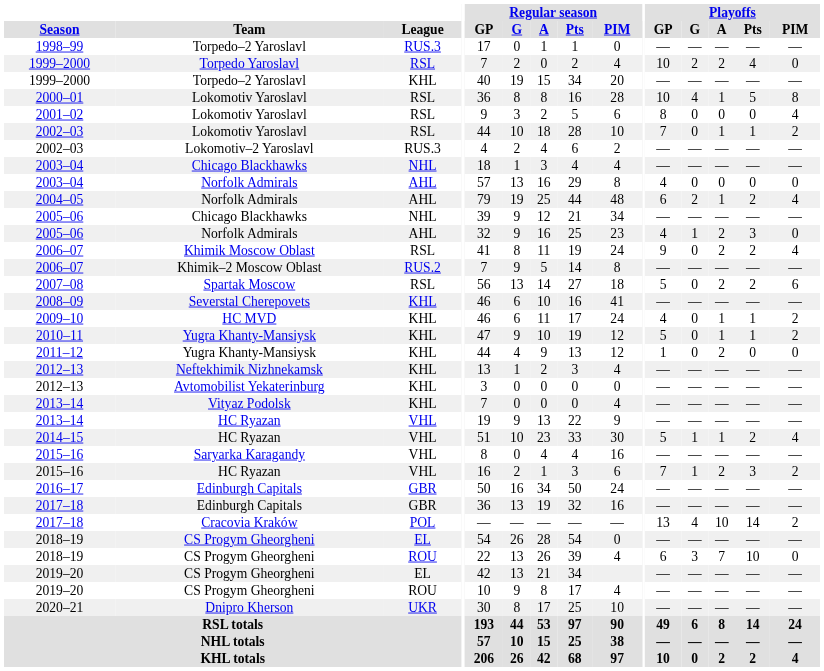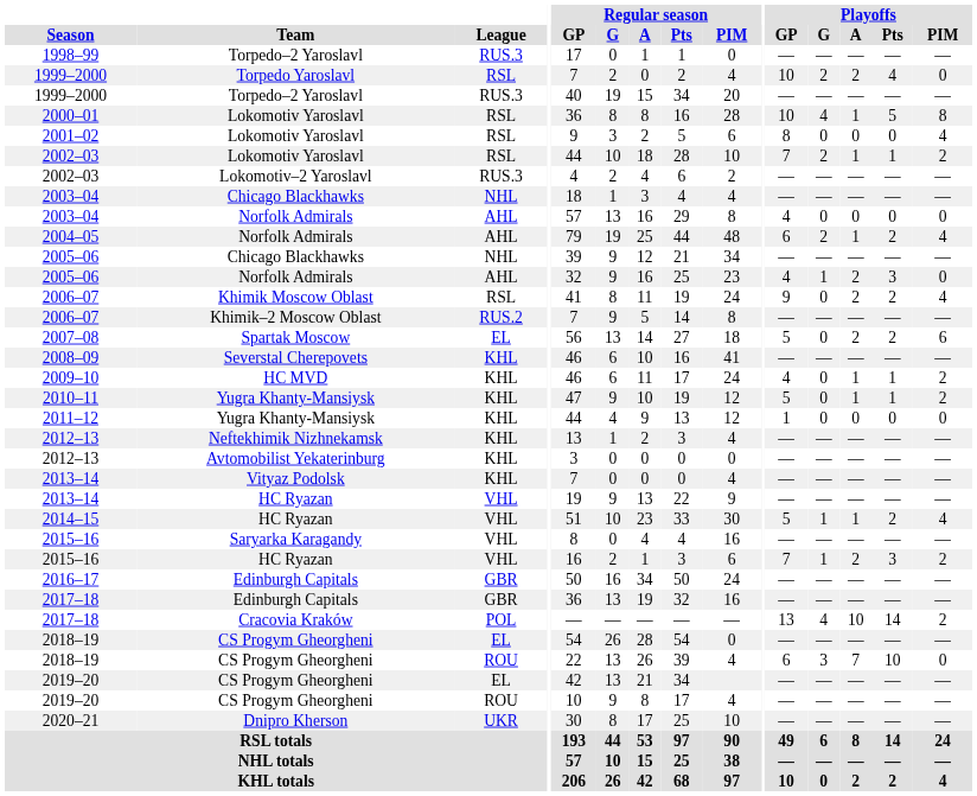1999–2000 / Torpedo–2 Yaroslavl | League: KHL -> RUS.3
2002–03 / Lokomotiv Yaroslavl | Playoffs / G: 0 -> 2
2007–08 | League: RSL -> EL
2011–12 | Playoffs / A: 2 -> 0
